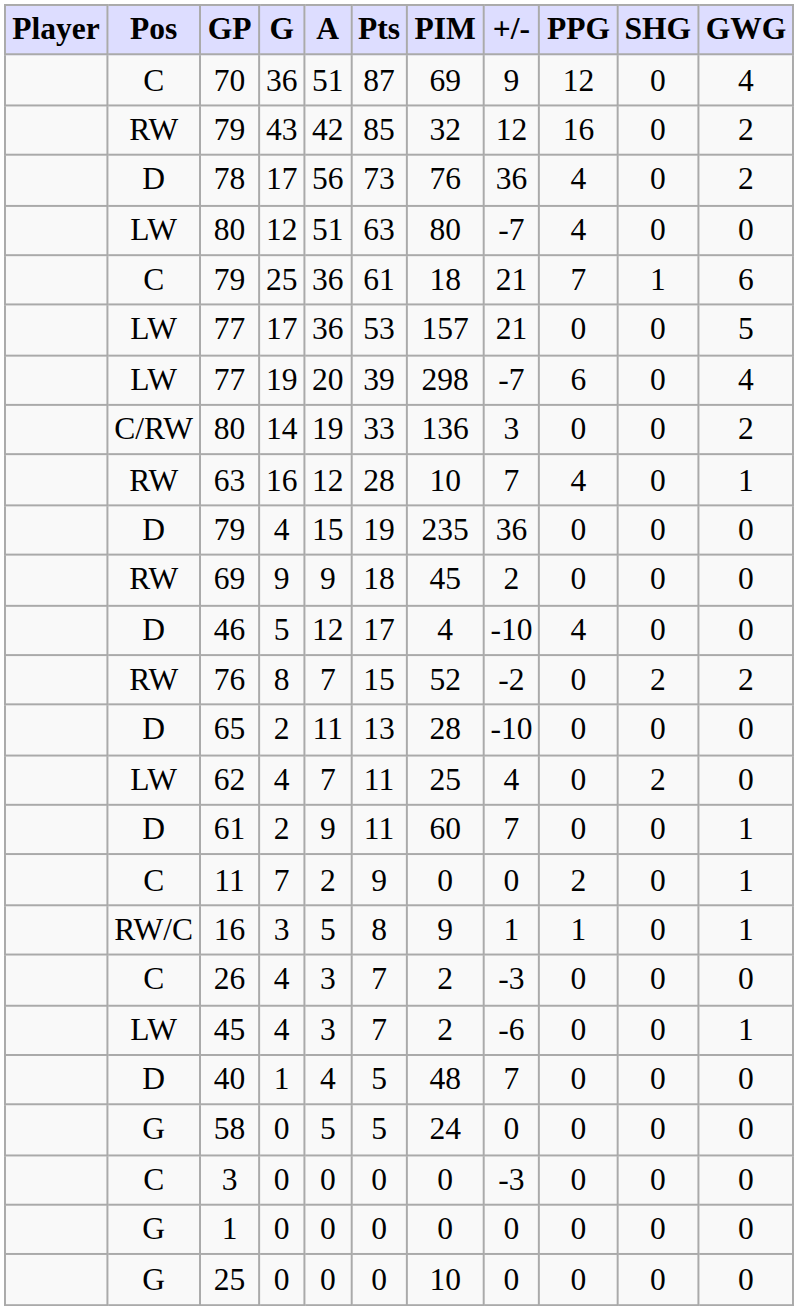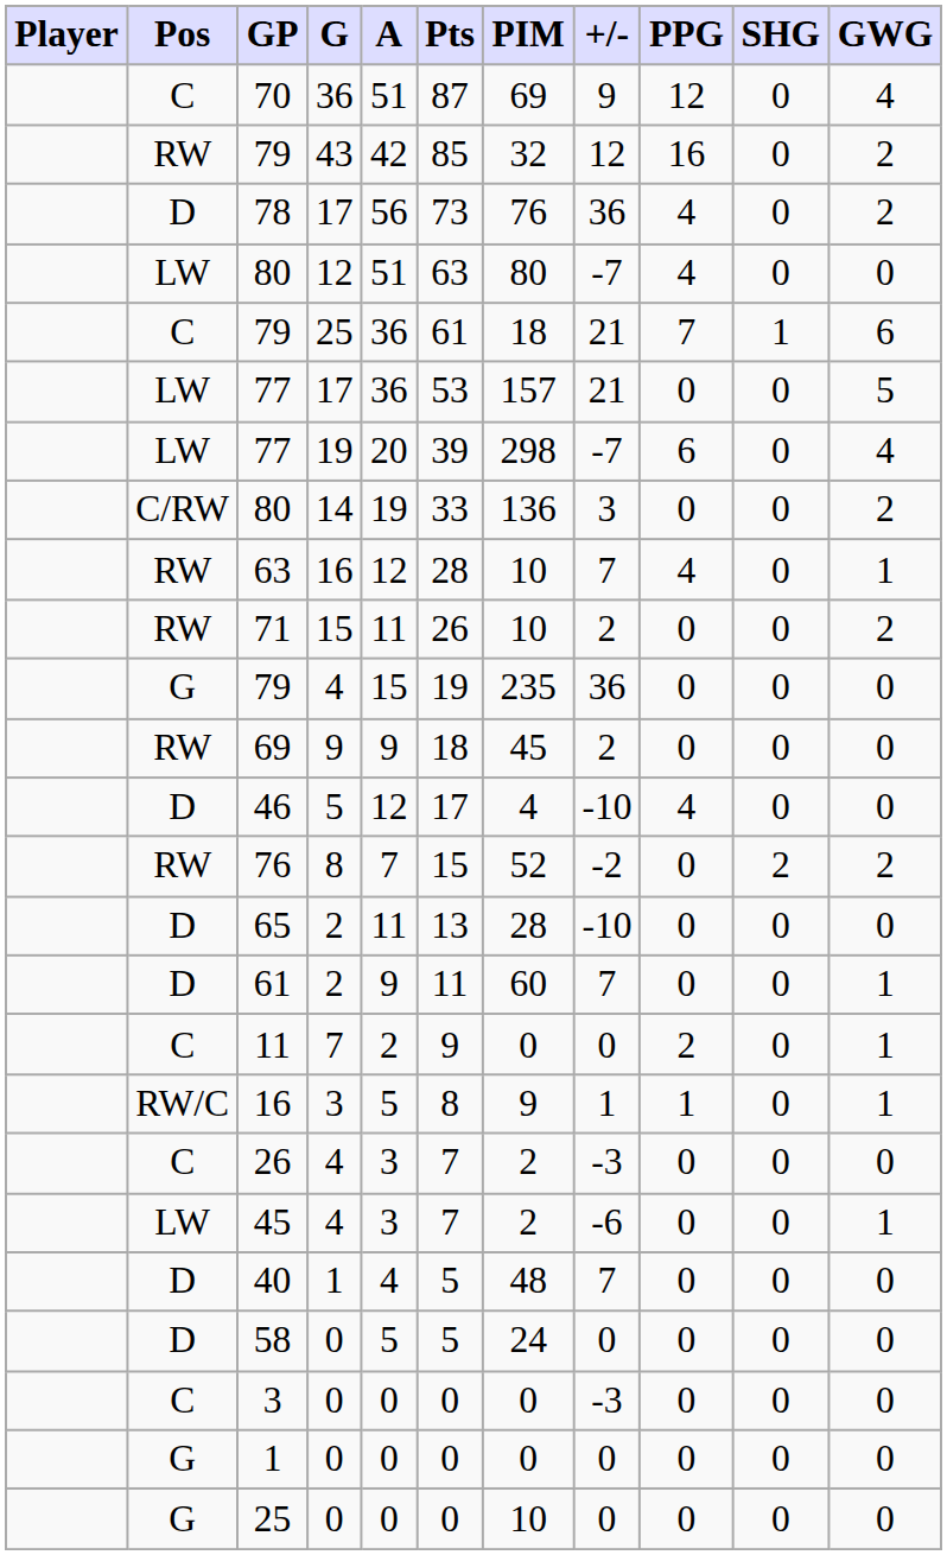+ row: RW | 71 | 15 | 11 | 26 | 10 | 2 | 0 | 0 | 2
79 / 4 | Pos: D -> G
- row: LW | 62 | 4 | 7 | 11 | 25 | 4 | 0 | 2 | 0
58 | Pos: G -> D
